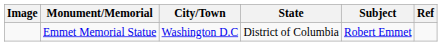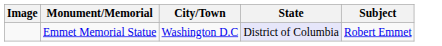- column: Ref
Emmet Memorial Statue | State: no background -> lavender background
